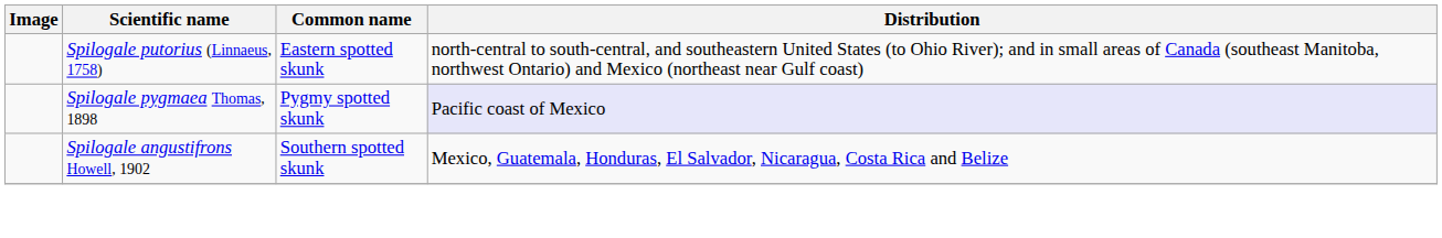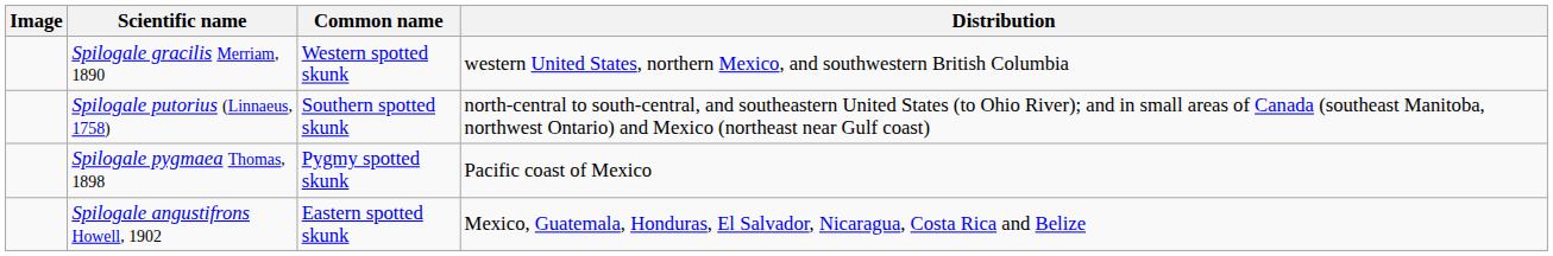+ row: Spilogale gracilis Merriam, 1890 | Western spotted skunk | western United States, northern Mexico, and southwestern British Columbia
Spilogale putorius (Linnaeus, 1758) | Common name: Eastern spotted skunk -> Southern spotted skunk
Spilogale pygmaea Thomas, 1898 | Distribution: lavender background -> no background
Spilogale angustifrons Howell, 1902 | Common name: Southern spotted skunk -> Eastern spotted skunk
